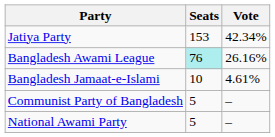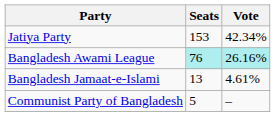Bangladesh Awami League | Vote: no background -> paleturquoise background
Bangladesh Jamaat-e-Islami | Seats: 10 -> 13
- row: National Awami Party | 5 | –
